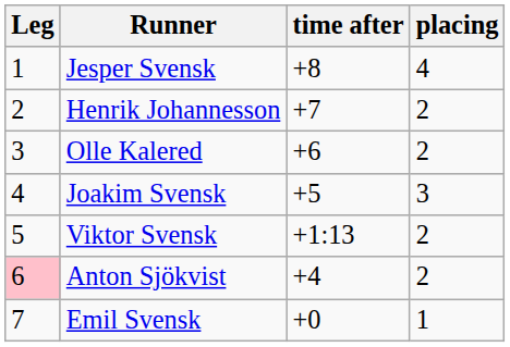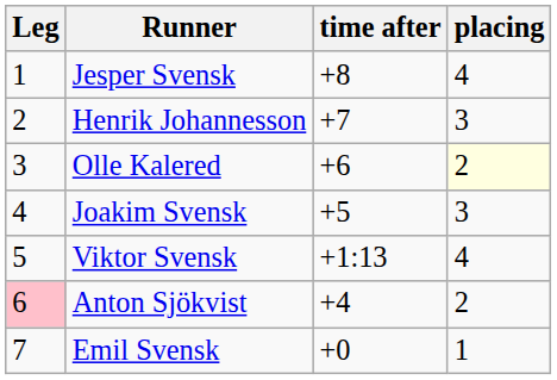Henrik Johannesson | placing: 2 -> 3
Olle Kalered | placing: no background -> lightyellow background
Viktor Svensk | placing: 2 -> 4
